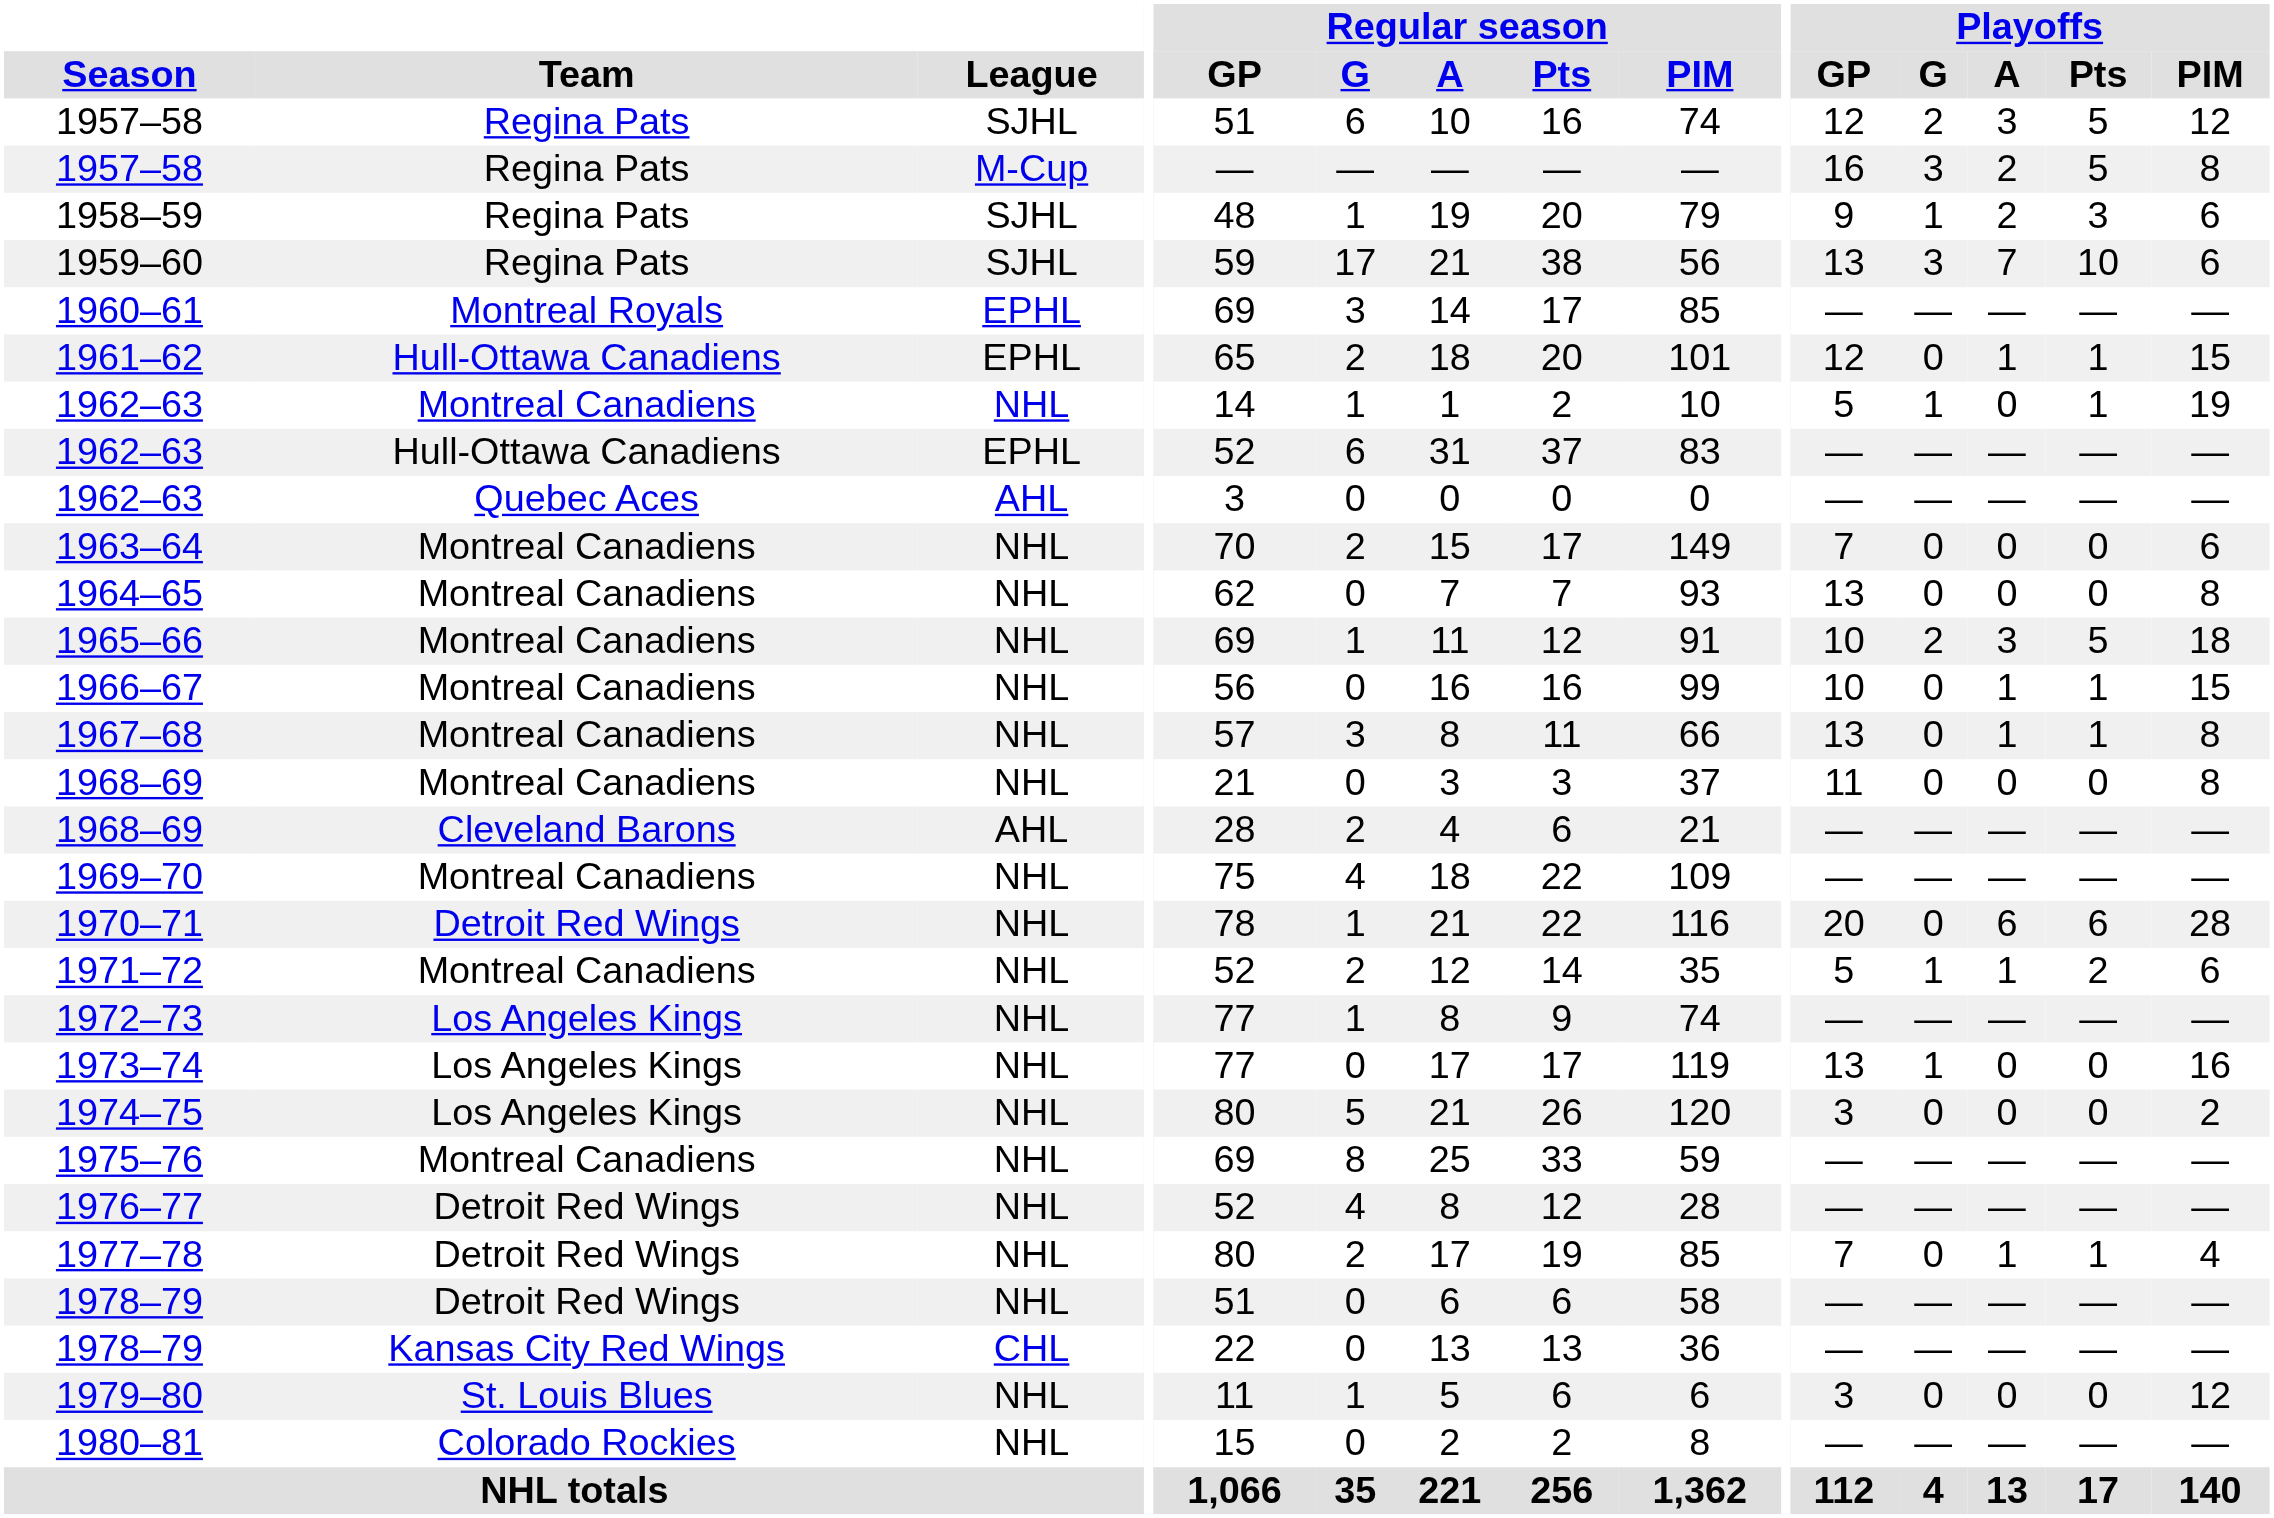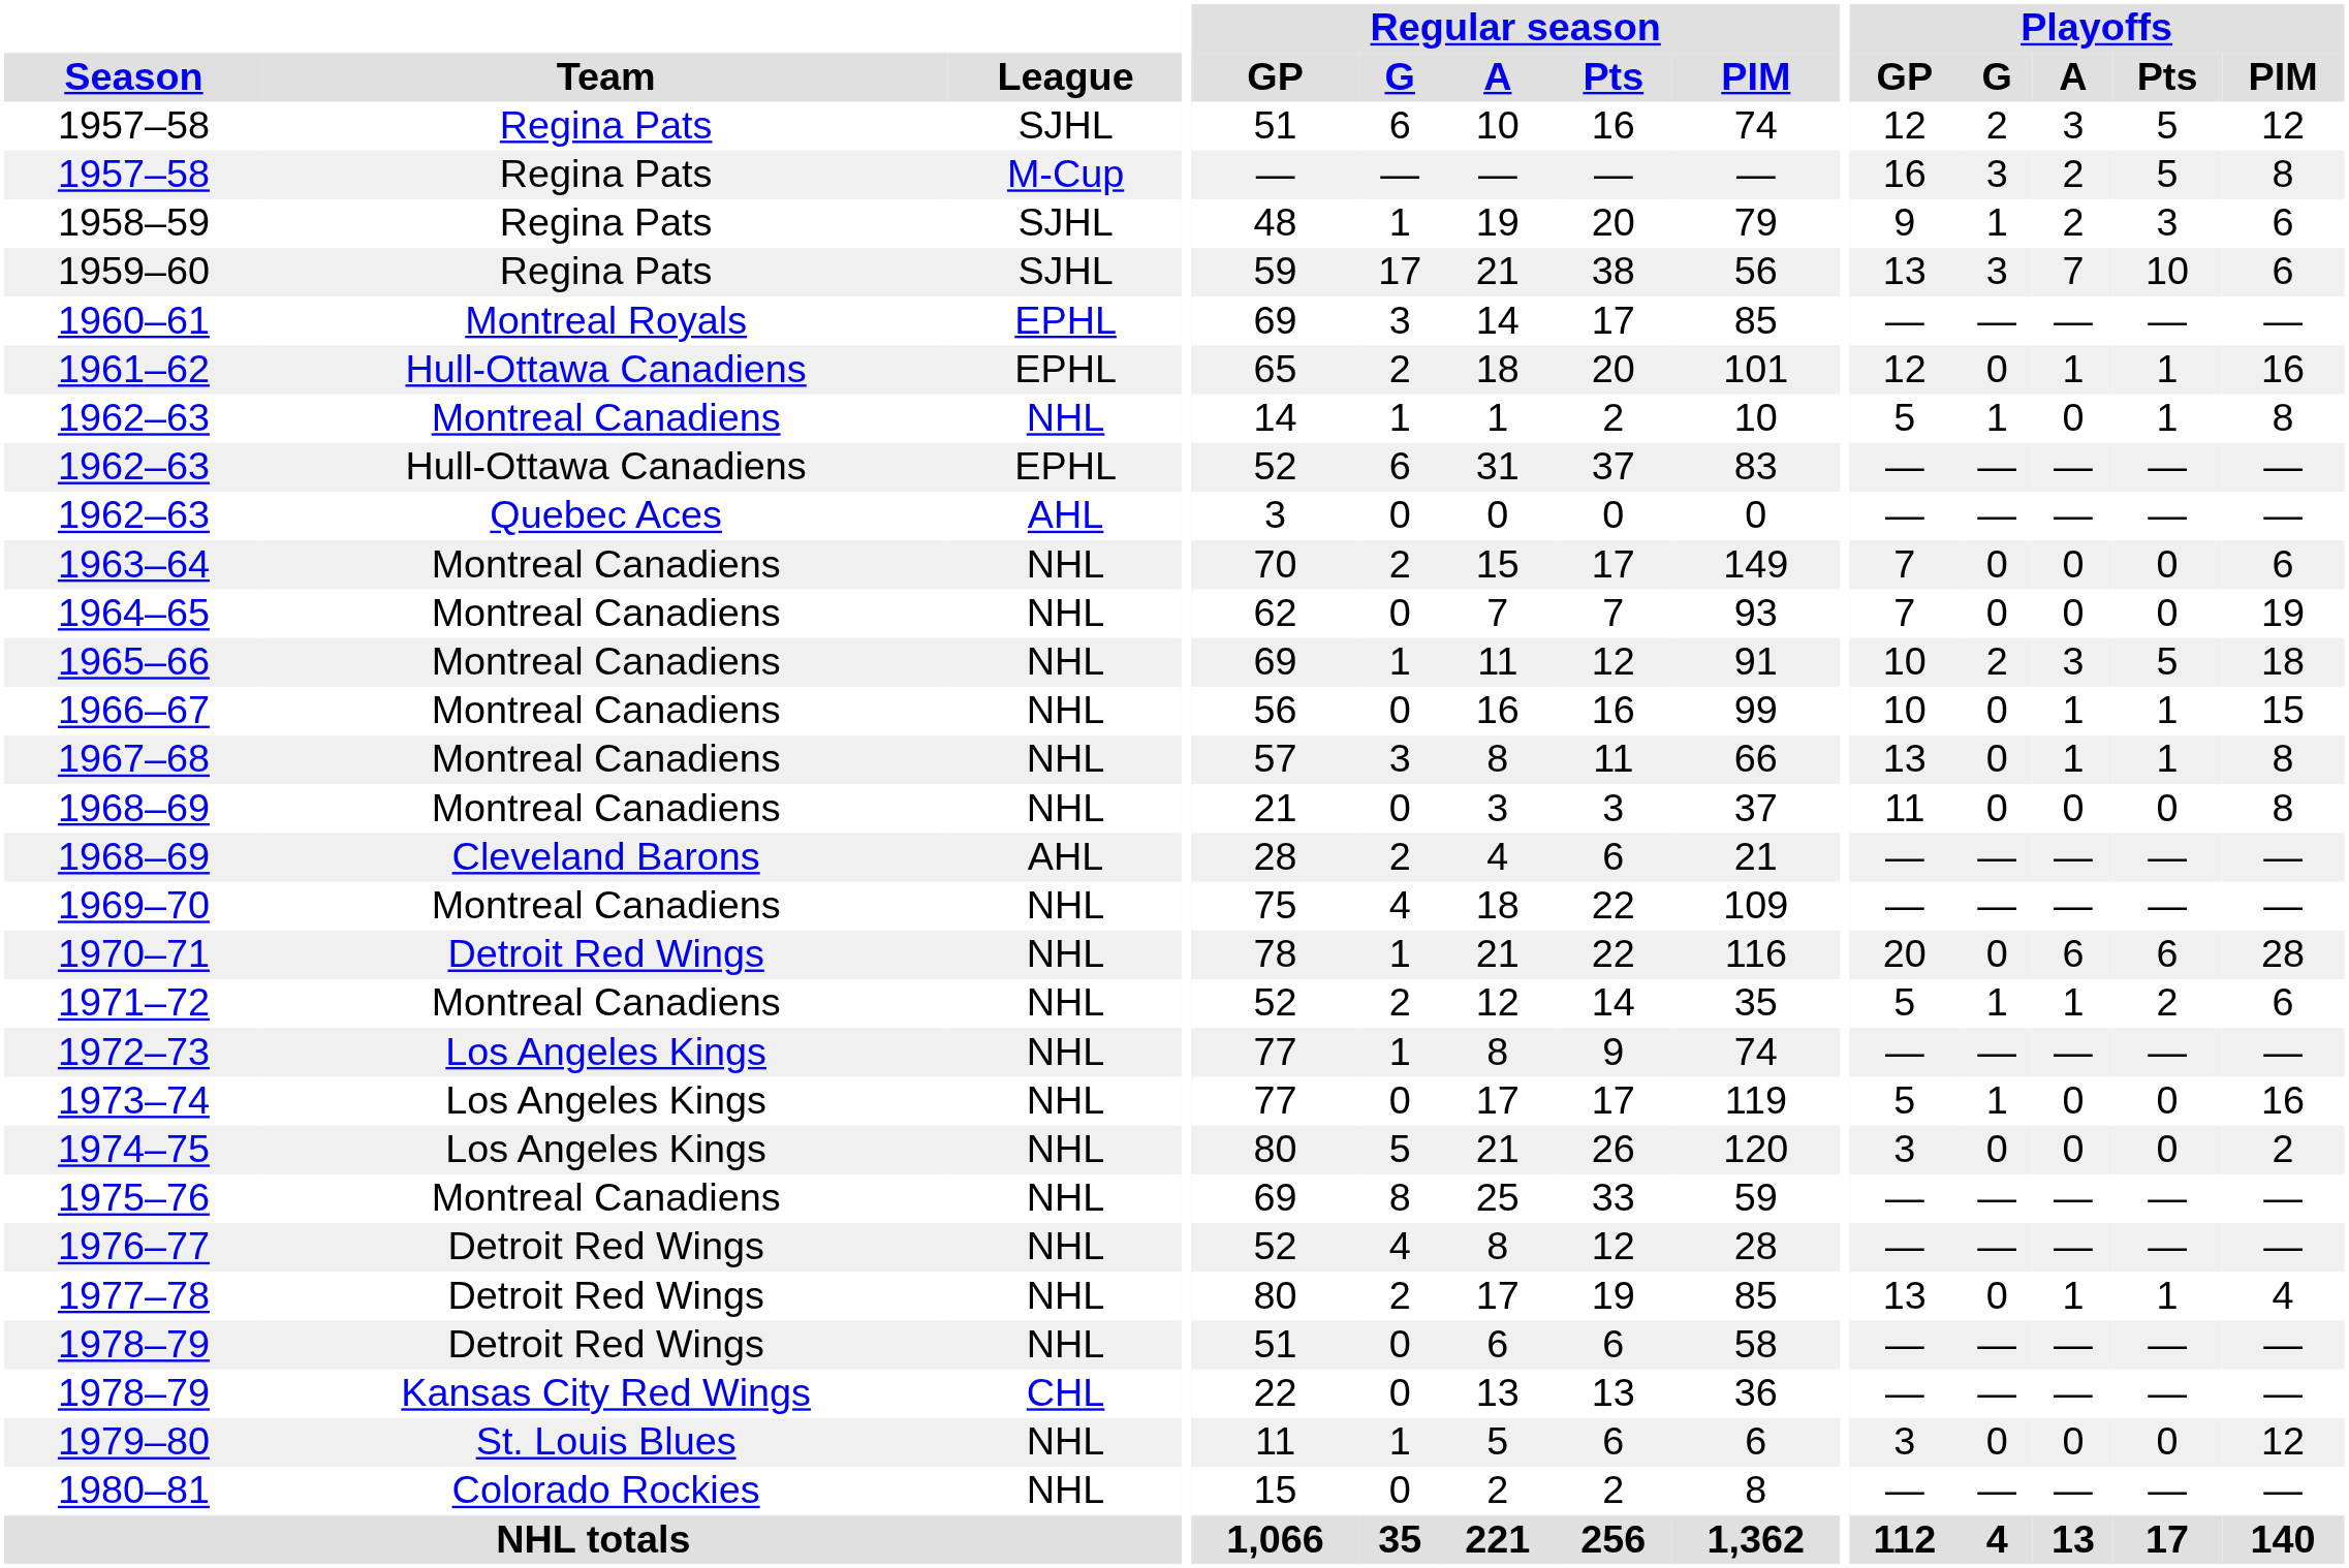1961–62 | Playoffs / PIM: 15 -> 16
1962–63 / NHL | Playoffs / PIM: 19 -> 8
1964–65 | Playoffs / GP: 13 -> 7
1964–65 | Playoffs / PIM: 8 -> 19
1973–74 | Playoffs / GP: 13 -> 5
1977–78 | Playoffs / GP: 7 -> 13
